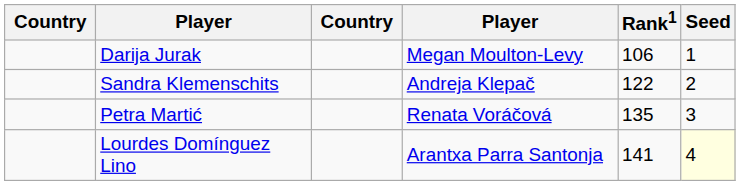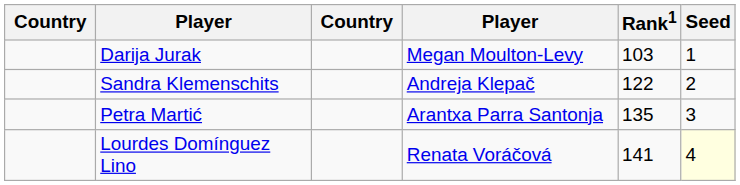Darija Jurak | Rank1: 106 -> 103
Petra Martić | column 4: Renata Voráčová -> Arantxa Parra Santonja
Lourdes Domínguez Lino | column 4: Arantxa Parra Santonja -> Renata Voráčová
